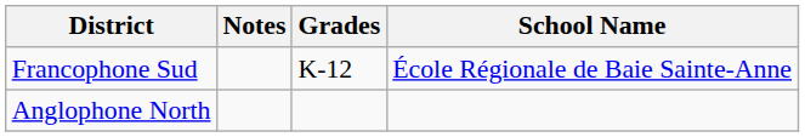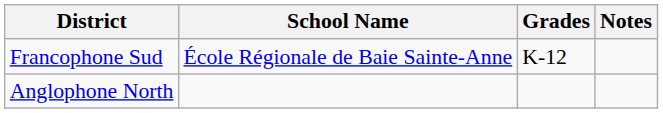columns swapped: School Name <-> Notes
